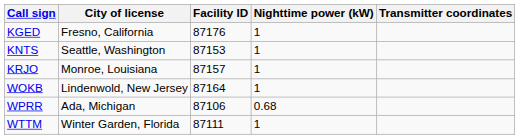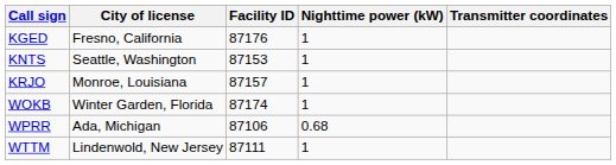WOKB | City of license: Lindenwold, New Jersey -> Winter Garden, Florida
WOKB | Facility ID: 87164 -> 87174
WTTM | City of license: Winter Garden, Florida -> Lindenwold, New Jersey
